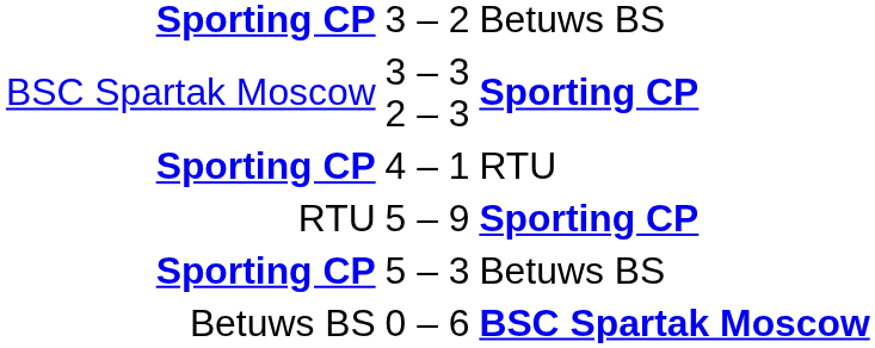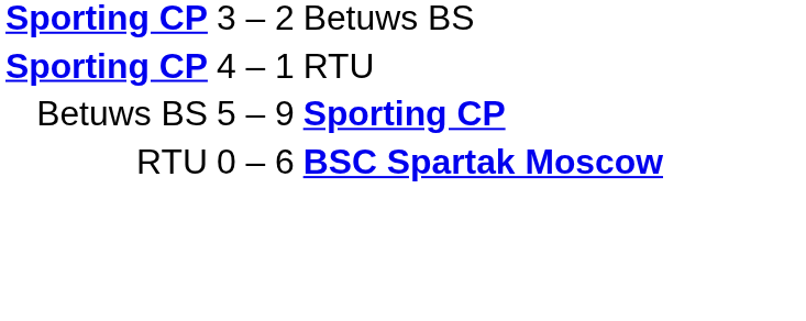- row: BSC Spartak Moscow | 3 – 3 2 – 3 | Sporting CP
5 – 9 | column 1: RTU -> Betuws BS
- row: Sporting CP | 5 – 3 | Betuws BS
0 – 6 | column 1: Betuws BS -> RTU
